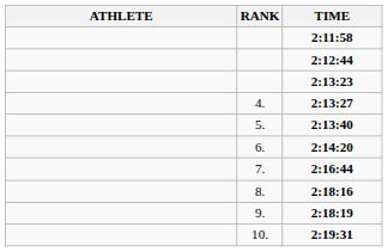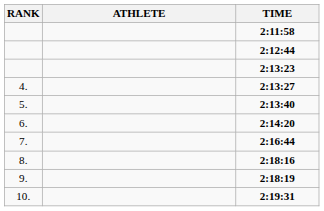columns swapped: RANK <-> ATHLETE
